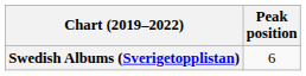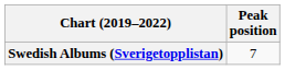Swedish Albums (Sverigetopplistan) | Peak position: 6 -> 7
